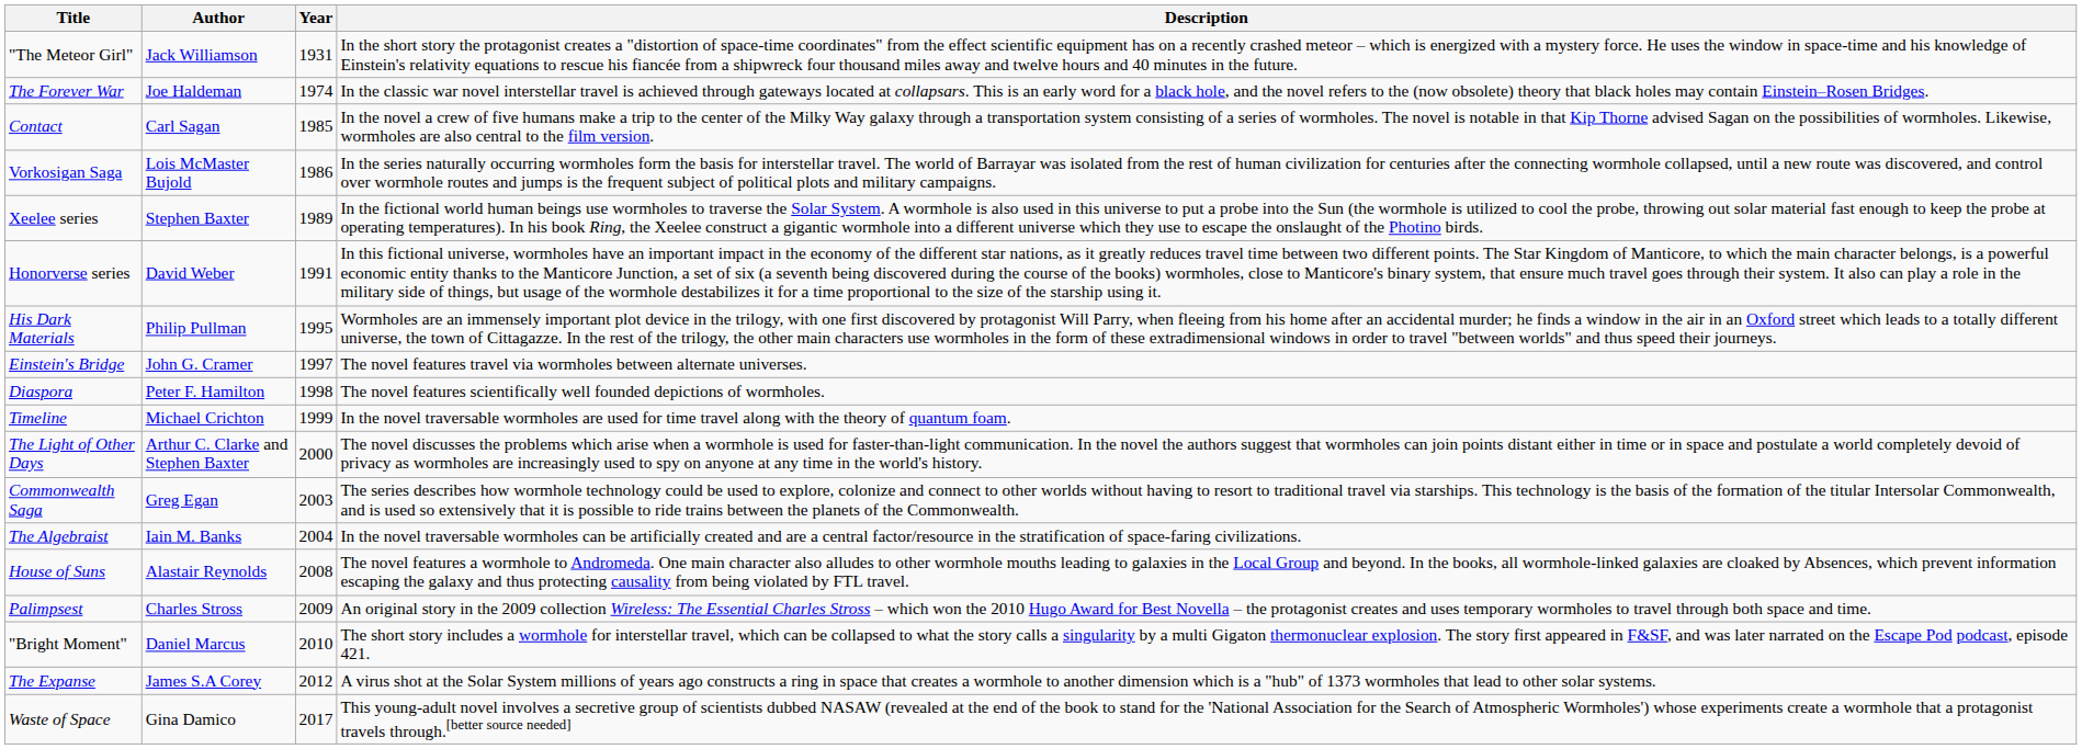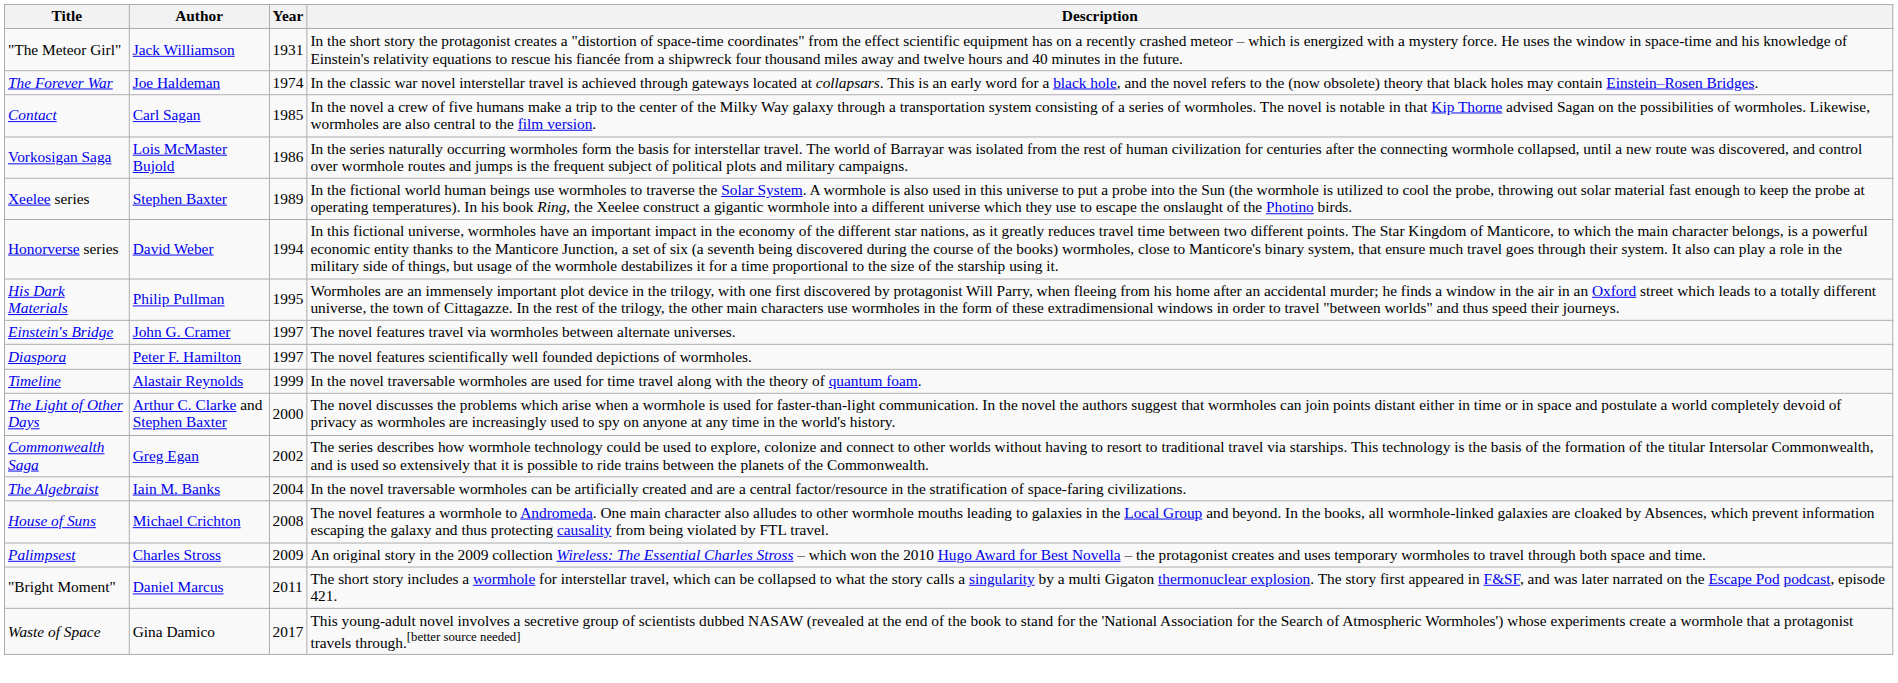Honorverse series | Year: 1991 -> 1994
Diaspora | Year: 1998 -> 1997
Timeline | Author: Michael Crichton -> Alastair Reynolds
Commonwealth Saga | Year: 2003 -> 2002
House of Suns | Author: Alastair Reynolds -> Michael Crichton
"Bright Moment" | Year: 2010 -> 2011
- row: The Expanse | James S.A Corey | 2012 | A virus shot at the Solar System millions of years ago constructs a ring in space that creates a wormhole to another dimension which is a "hub" of 1373 wormholes that lead to other solar systems.
